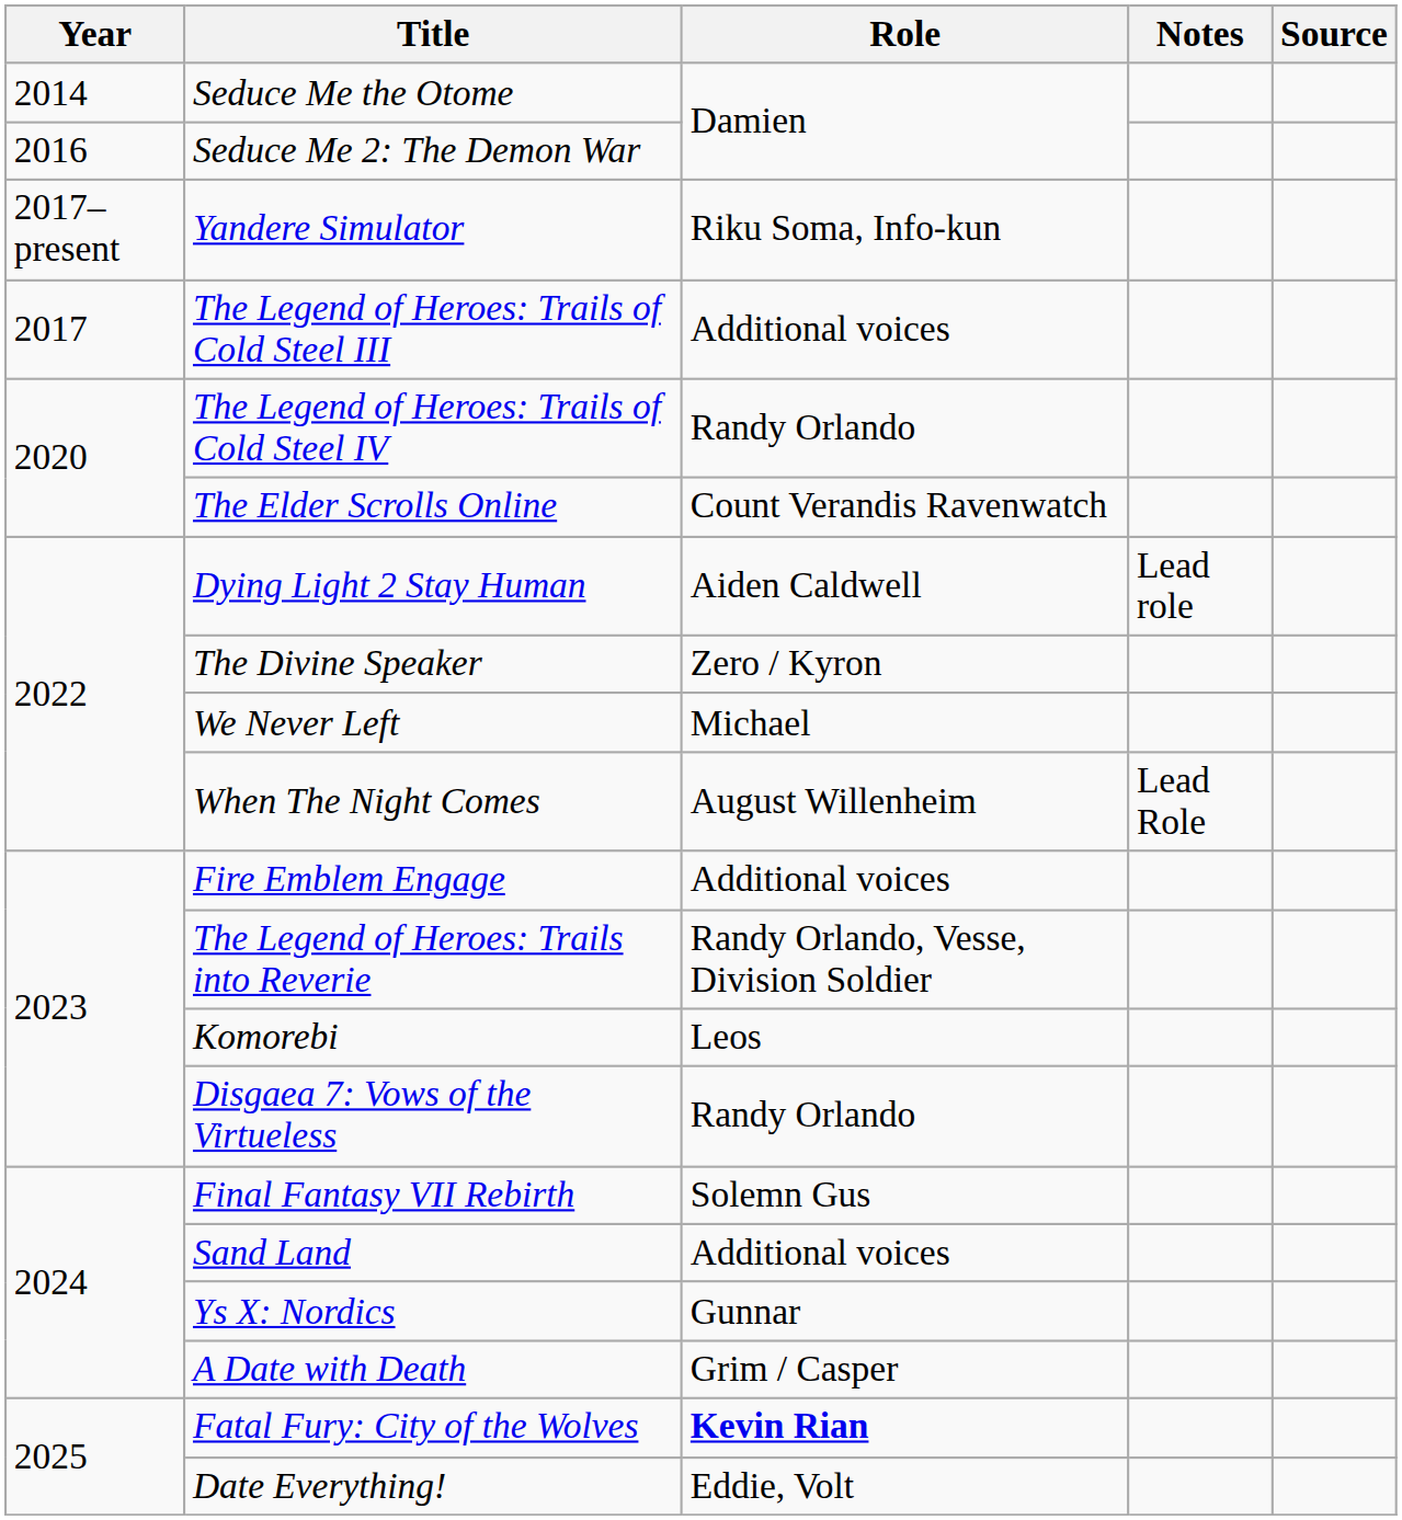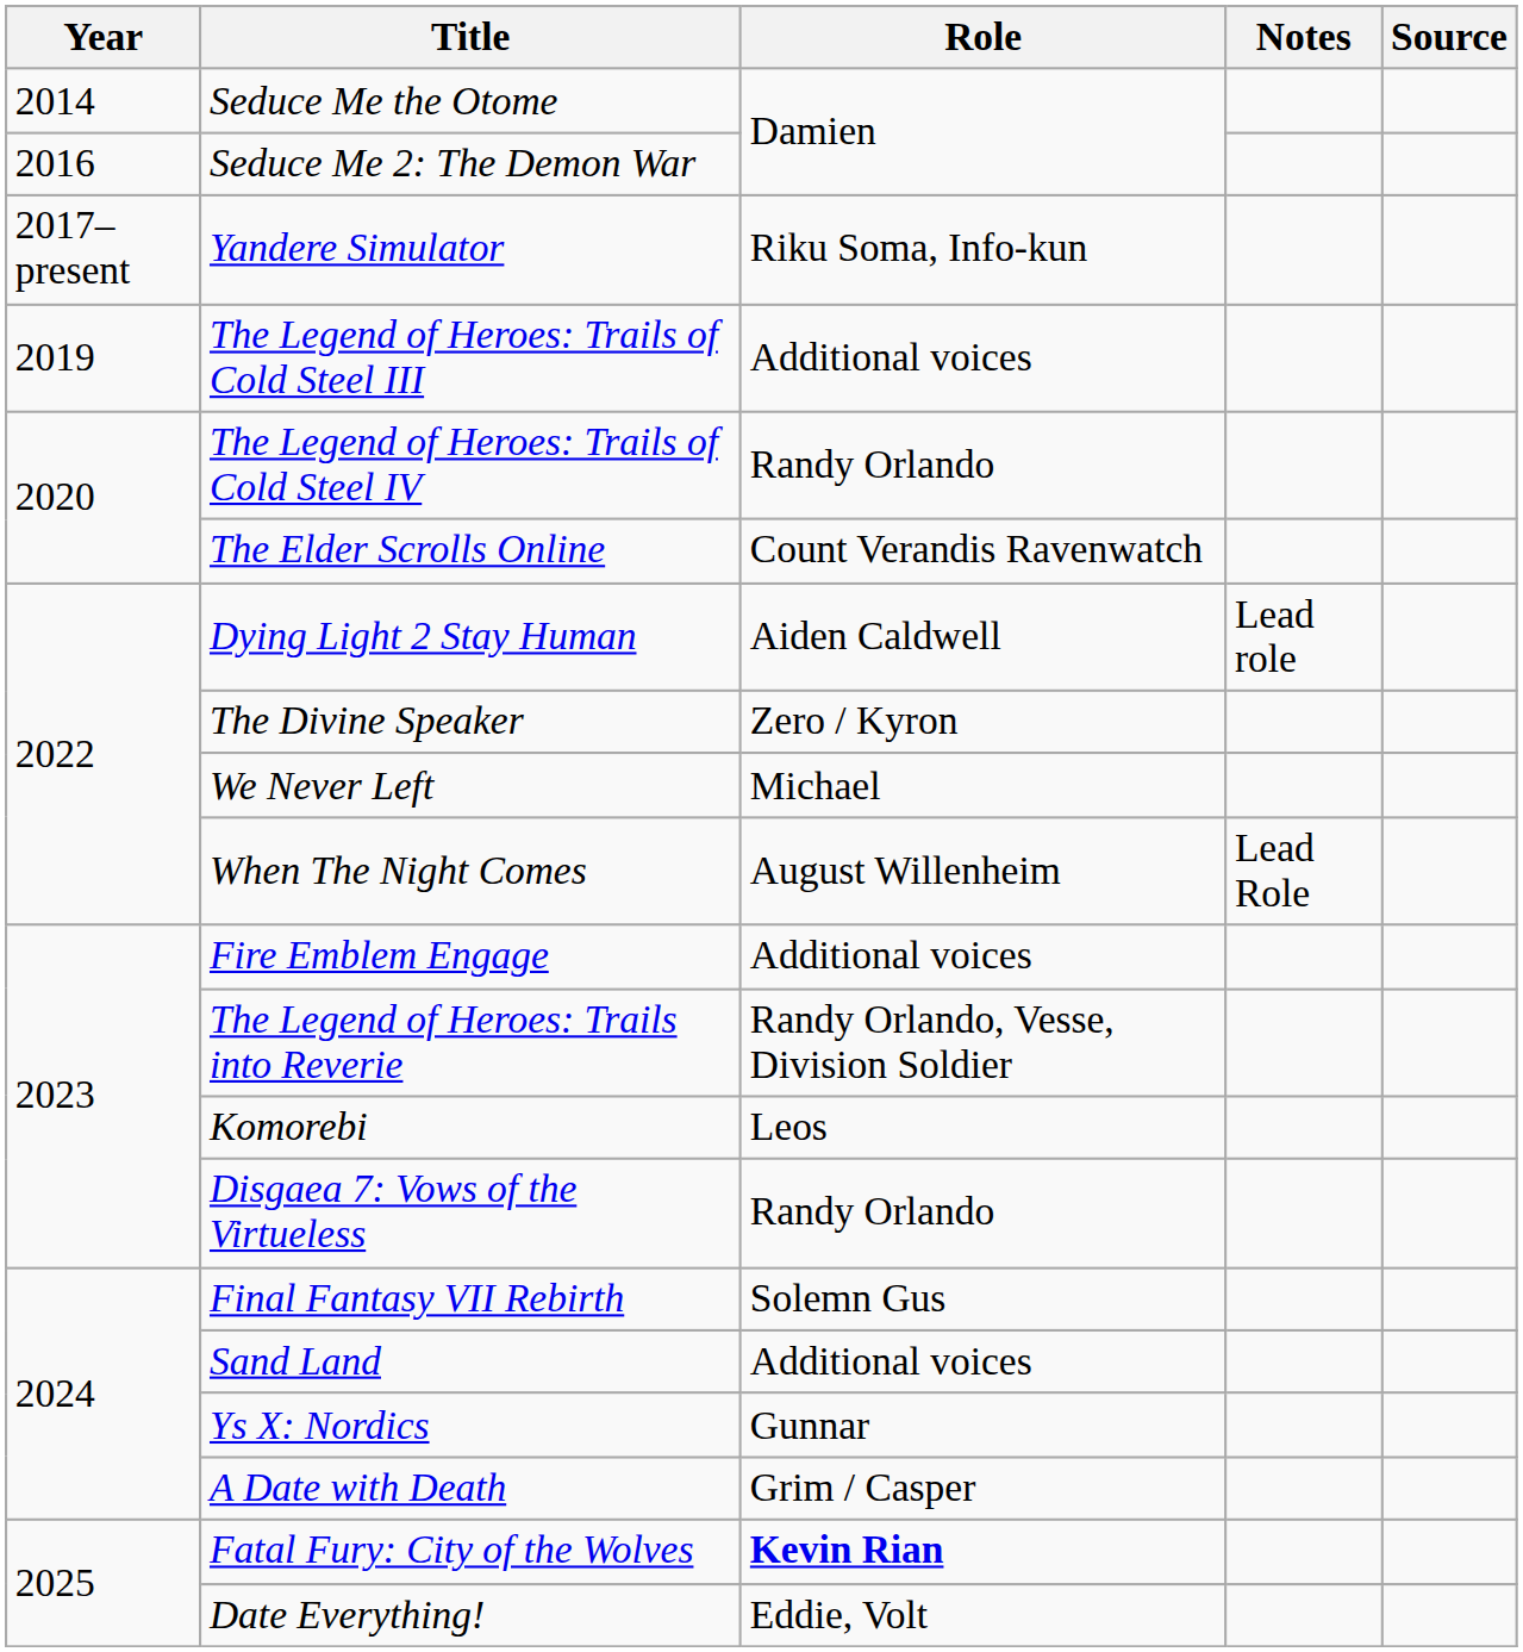The Legend of Heroes: Trails of Cold Steel III | Year: 2017 -> 2019
